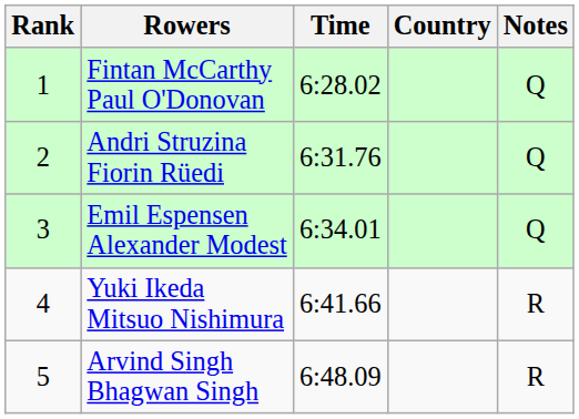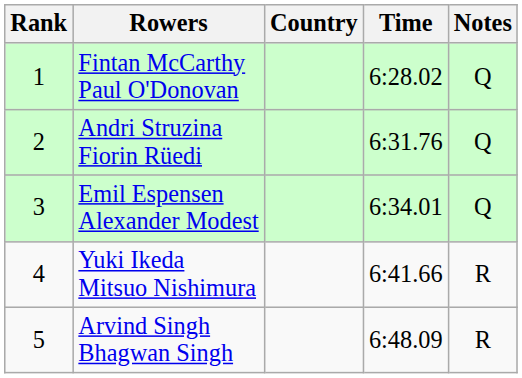columns swapped: Country <-> Time
